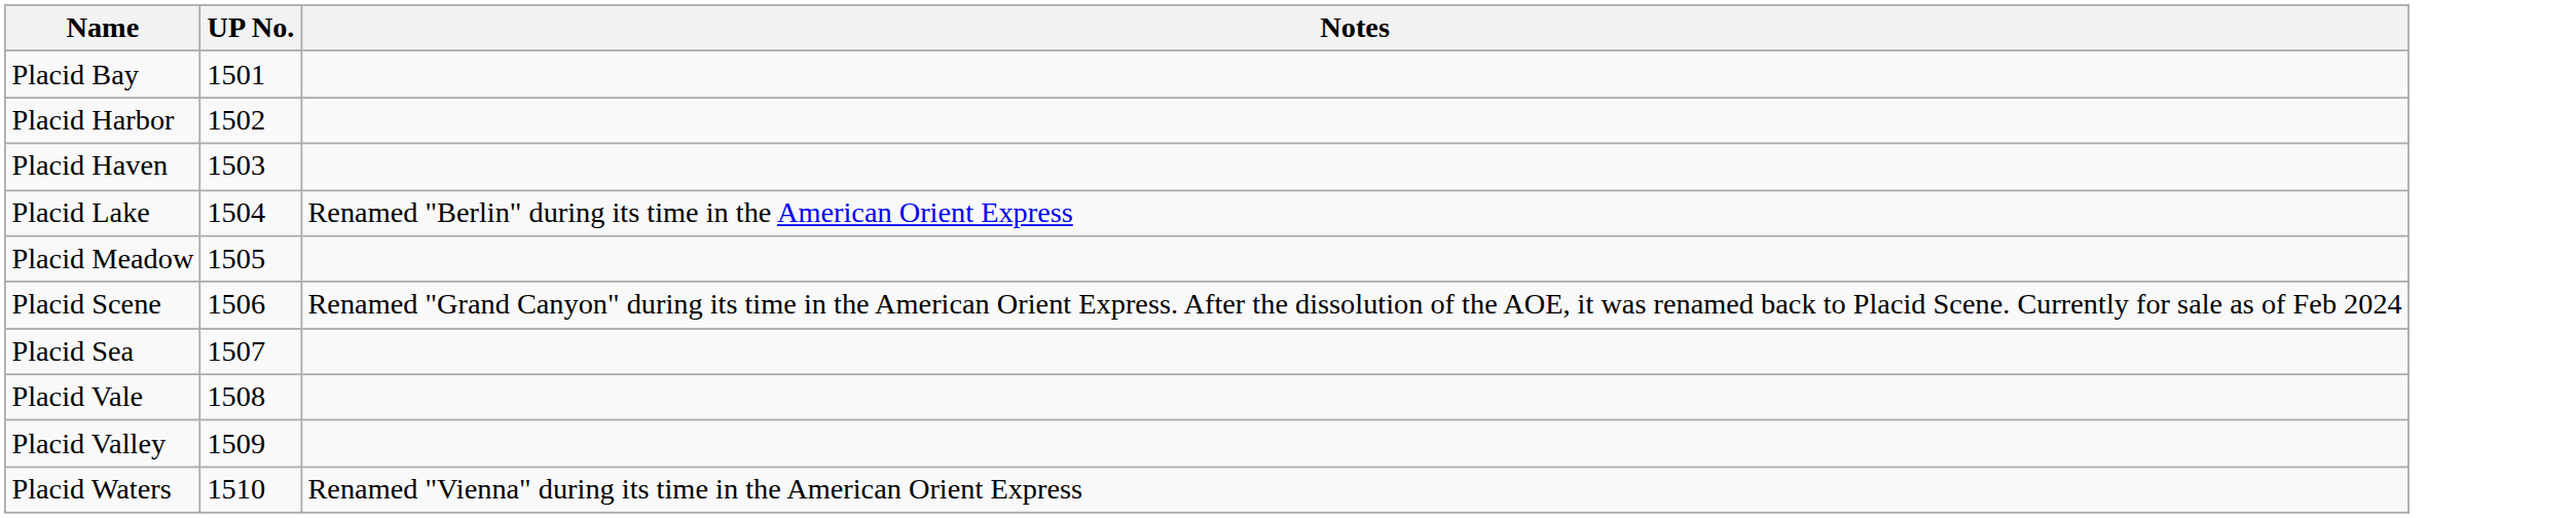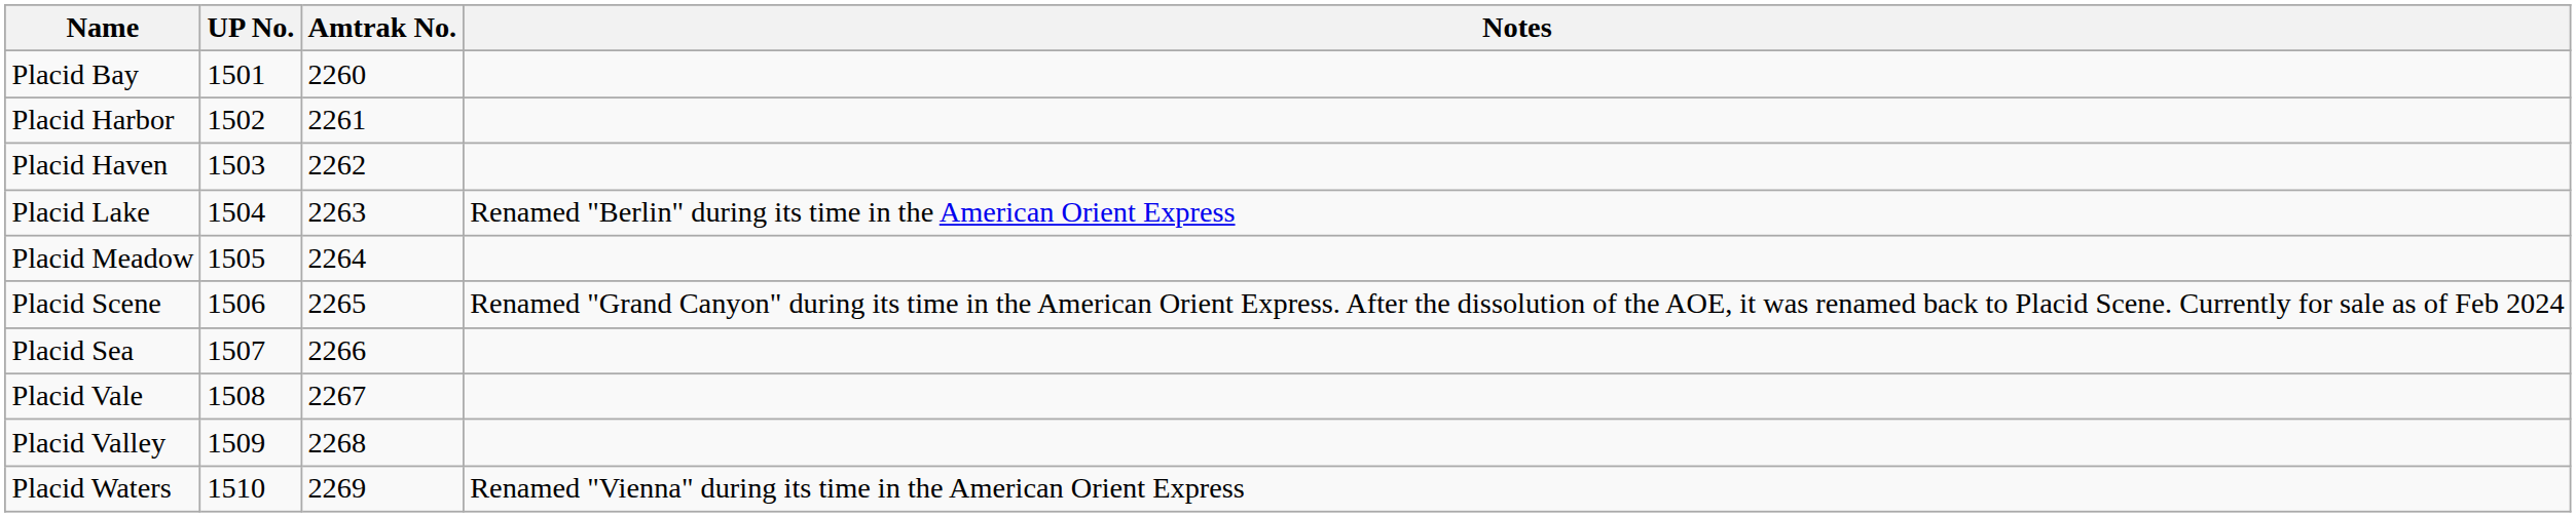+ column: Amtrak No. | 2260 | 2261 | 2262 | 2263 | 2264 | 2265 | 2266 | 2267 | 2268 | 2269
